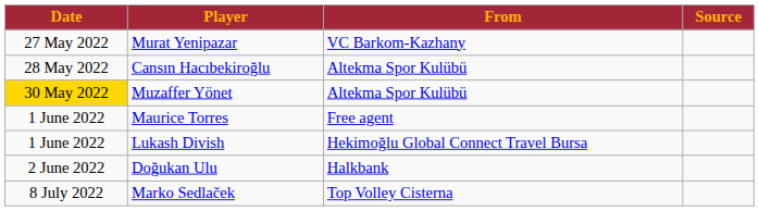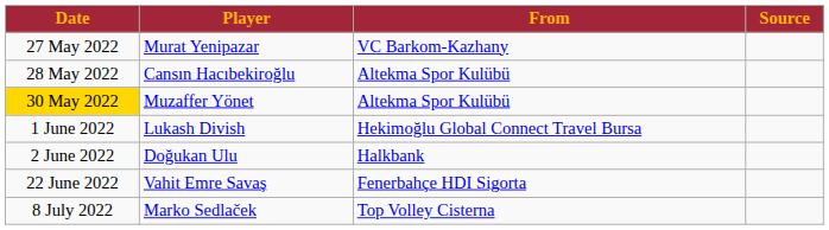- row: 1 June 2022 | Maurice Torres | Free agent
+ row: 22 June 2022 | Vahit Emre Savaş | Fenerbahçe HDI Sigorta
